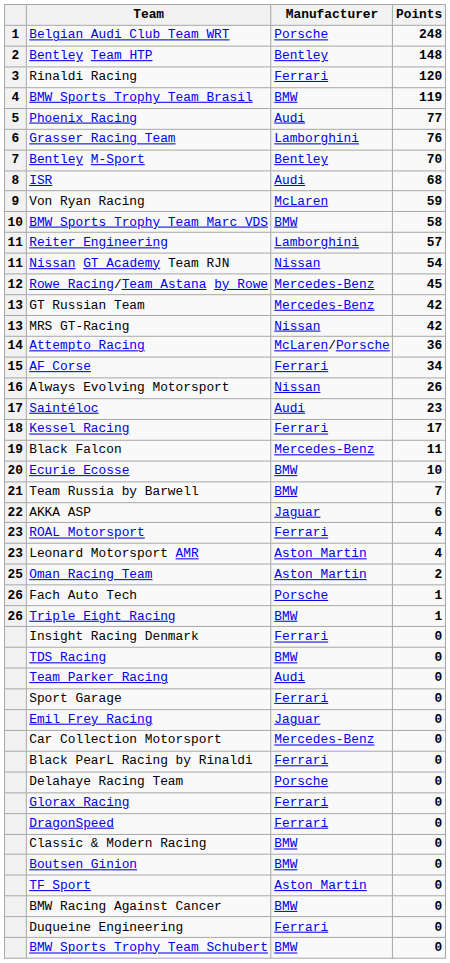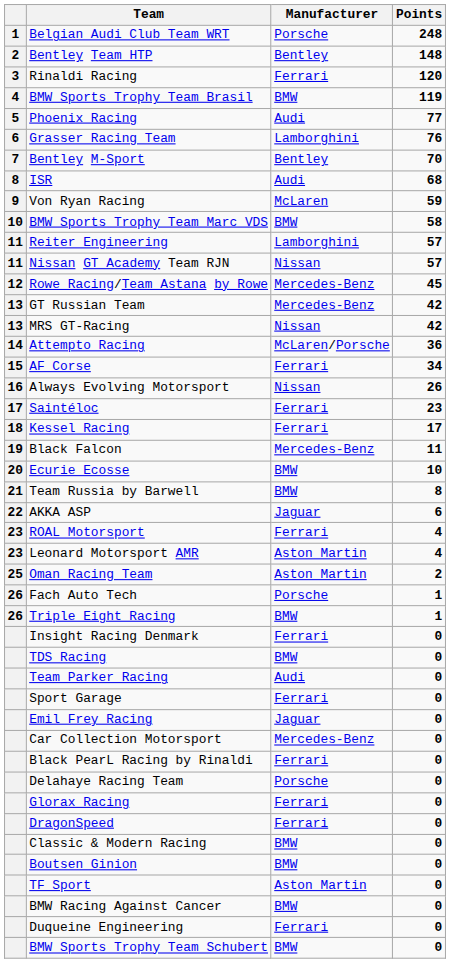Nissan GT Academy Team RJN | Points: 54 -> 57
Saintéloc | Manufacturer: Audi -> Ferrari
Team Russia by Barwell | Points: 7 -> 8
